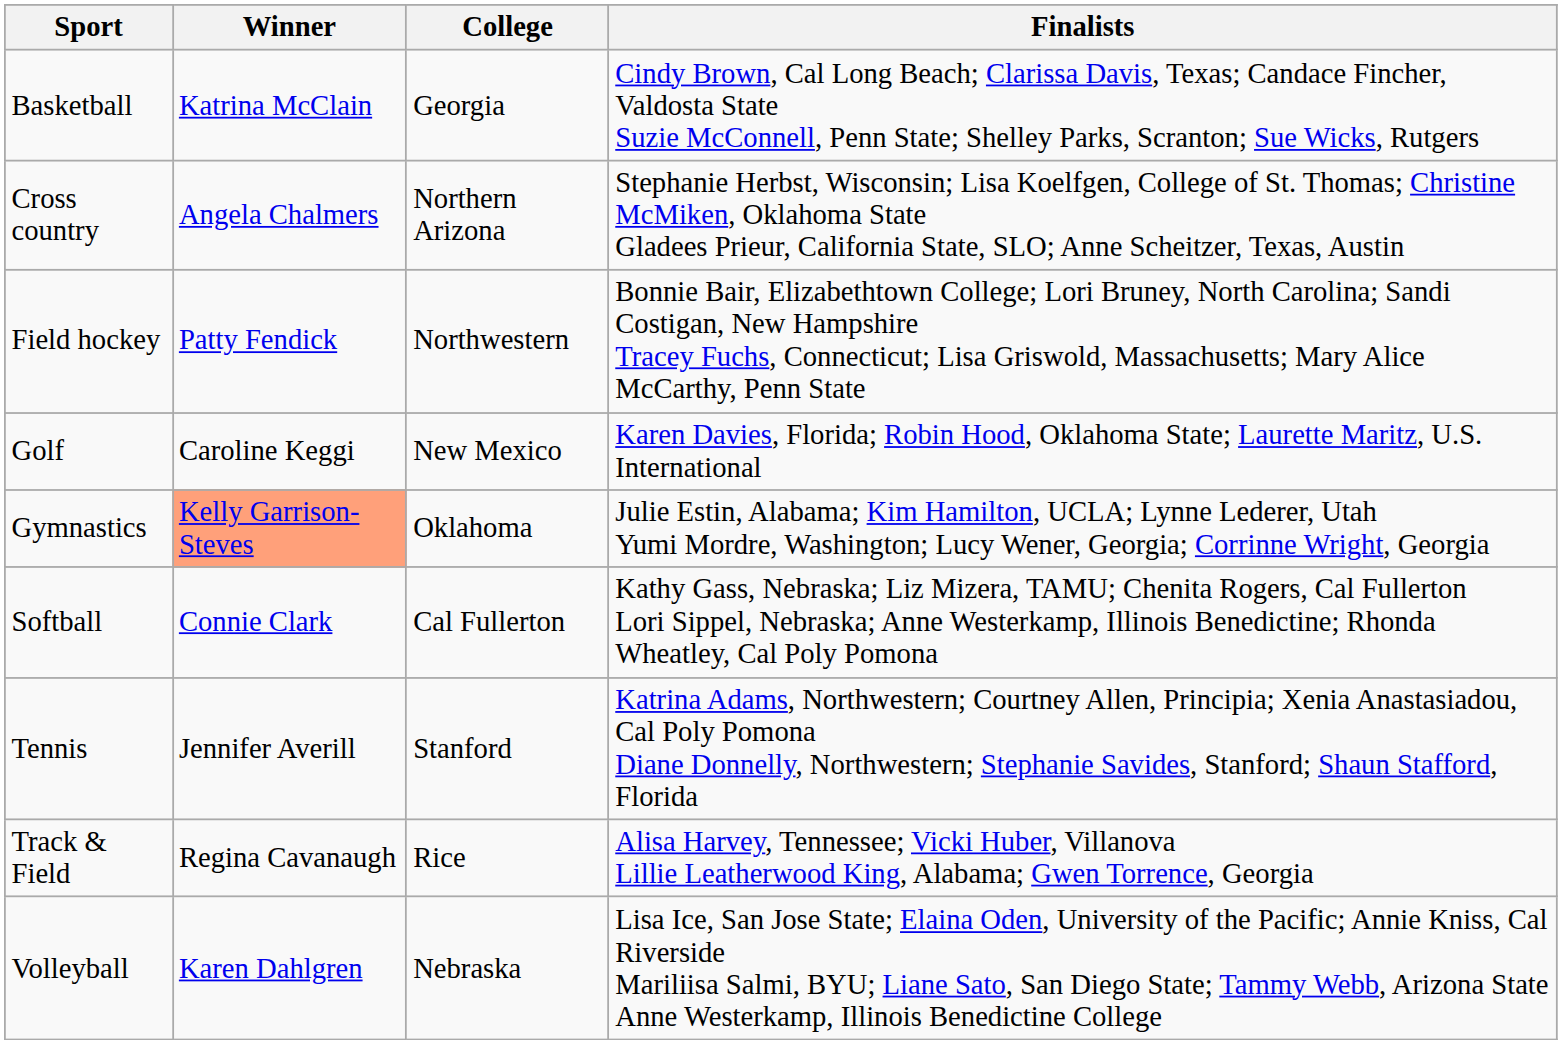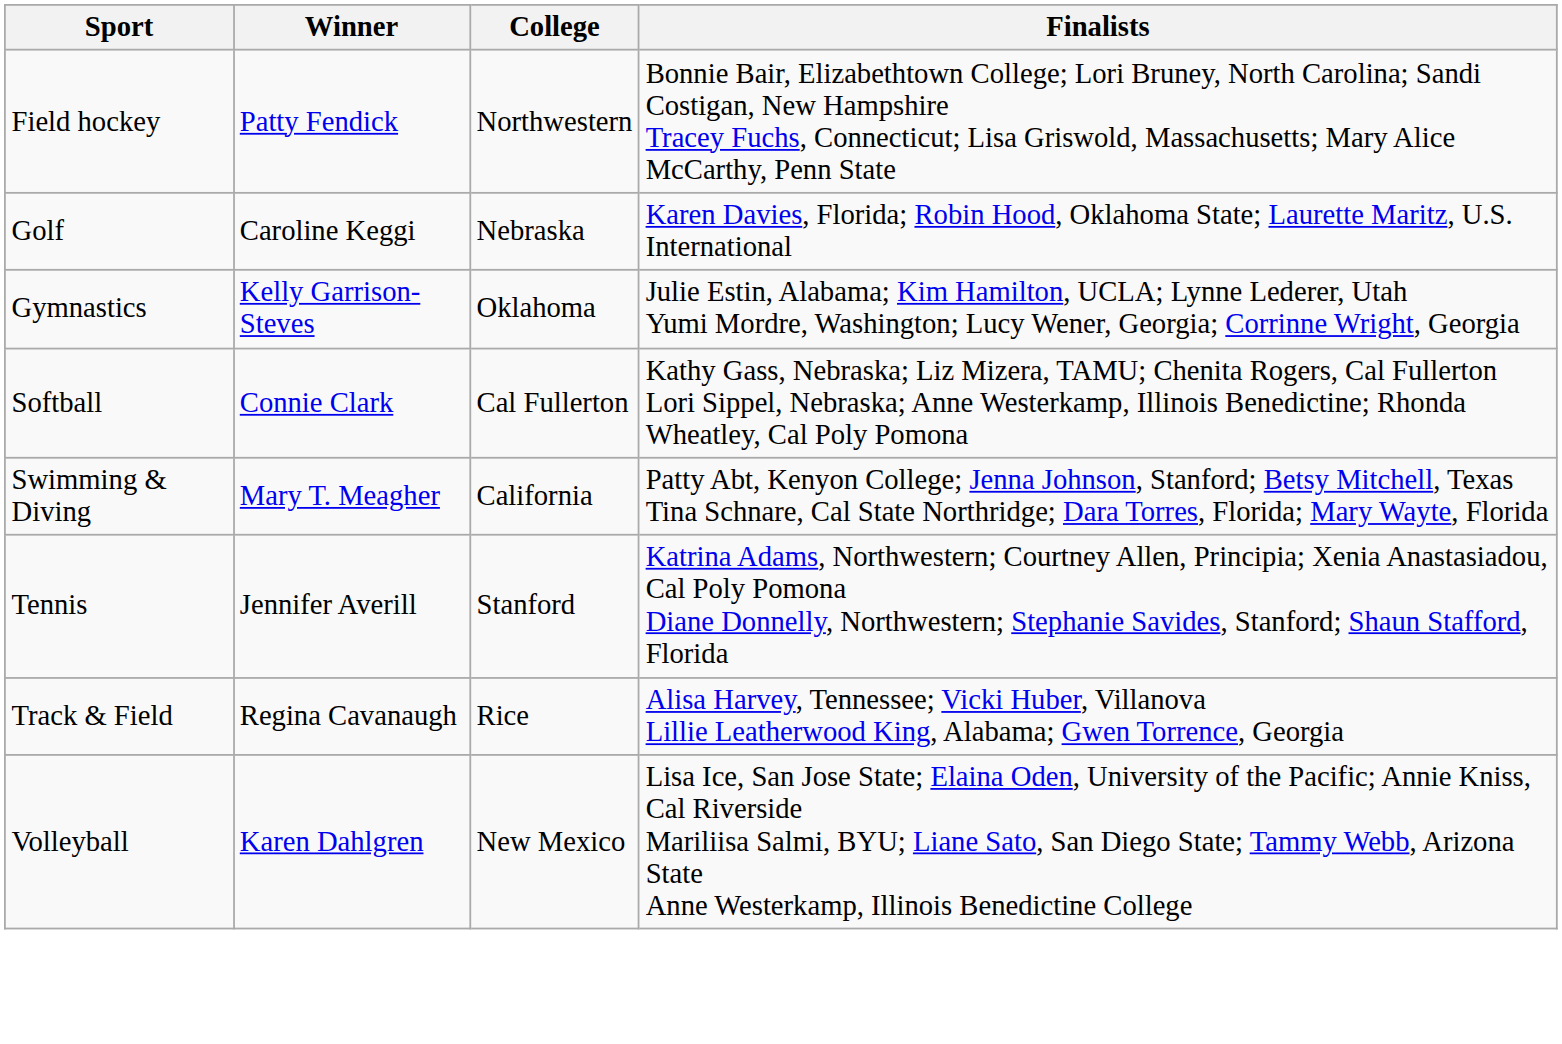- row: Basketball | Katrina McClain | Georgia | Cindy Brown, Cal Long Beach; Clarissa Davis, Texas; Candace Fincher, Valdosta State Suzie McConnell, Penn State; Shelley Parks, Scranton; Sue Wicks, Rutgers
- row: Cross country | Angela Chalmers | Northern Arizona | Stephanie Herbst, Wisconsin; Lisa Koelfgen, College of St. Thomas; Christine McMiken, Oklahoma State Gladees Prieur, California State, SLO; Anne Scheitzer, Texas, Austin
Golf | College: New Mexico -> Nebraska
Gymnastics | Winner: lightsalmon background -> no background
+ row: Swimming & Diving | Mary T. Meagher | California | Patty Abt, Kenyon College; Jenna Johnson, Stanford; Betsy Mitchell, Texas Tina Schnare, Cal State Northridge; Dara Torres, Florida; Mary Wayte, Florida
Volleyball | College: Nebraska -> New Mexico
